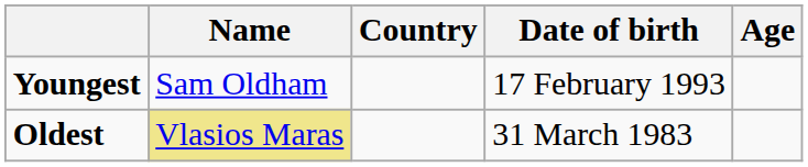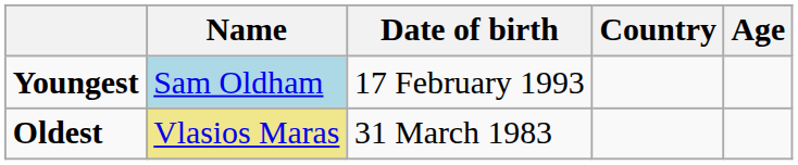columns swapped: Country <-> Date of birth
Youngest | Name: no background -> lightblue background
